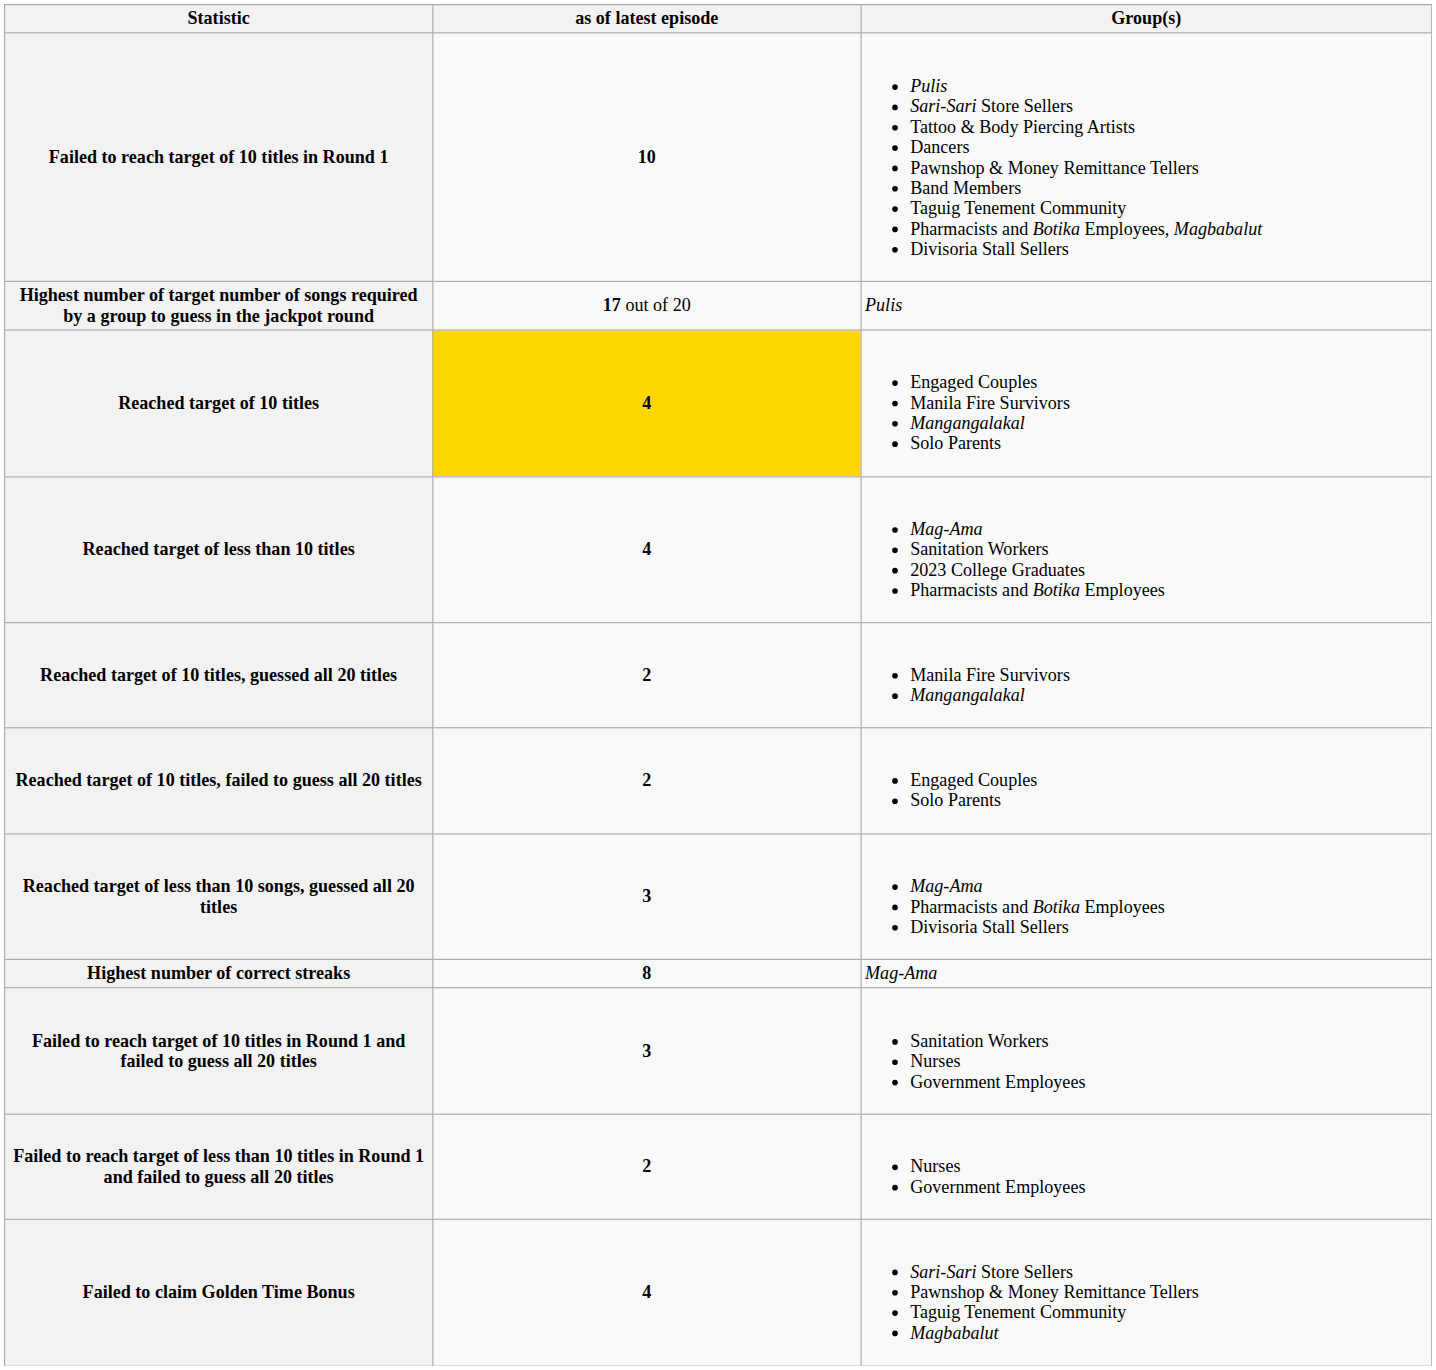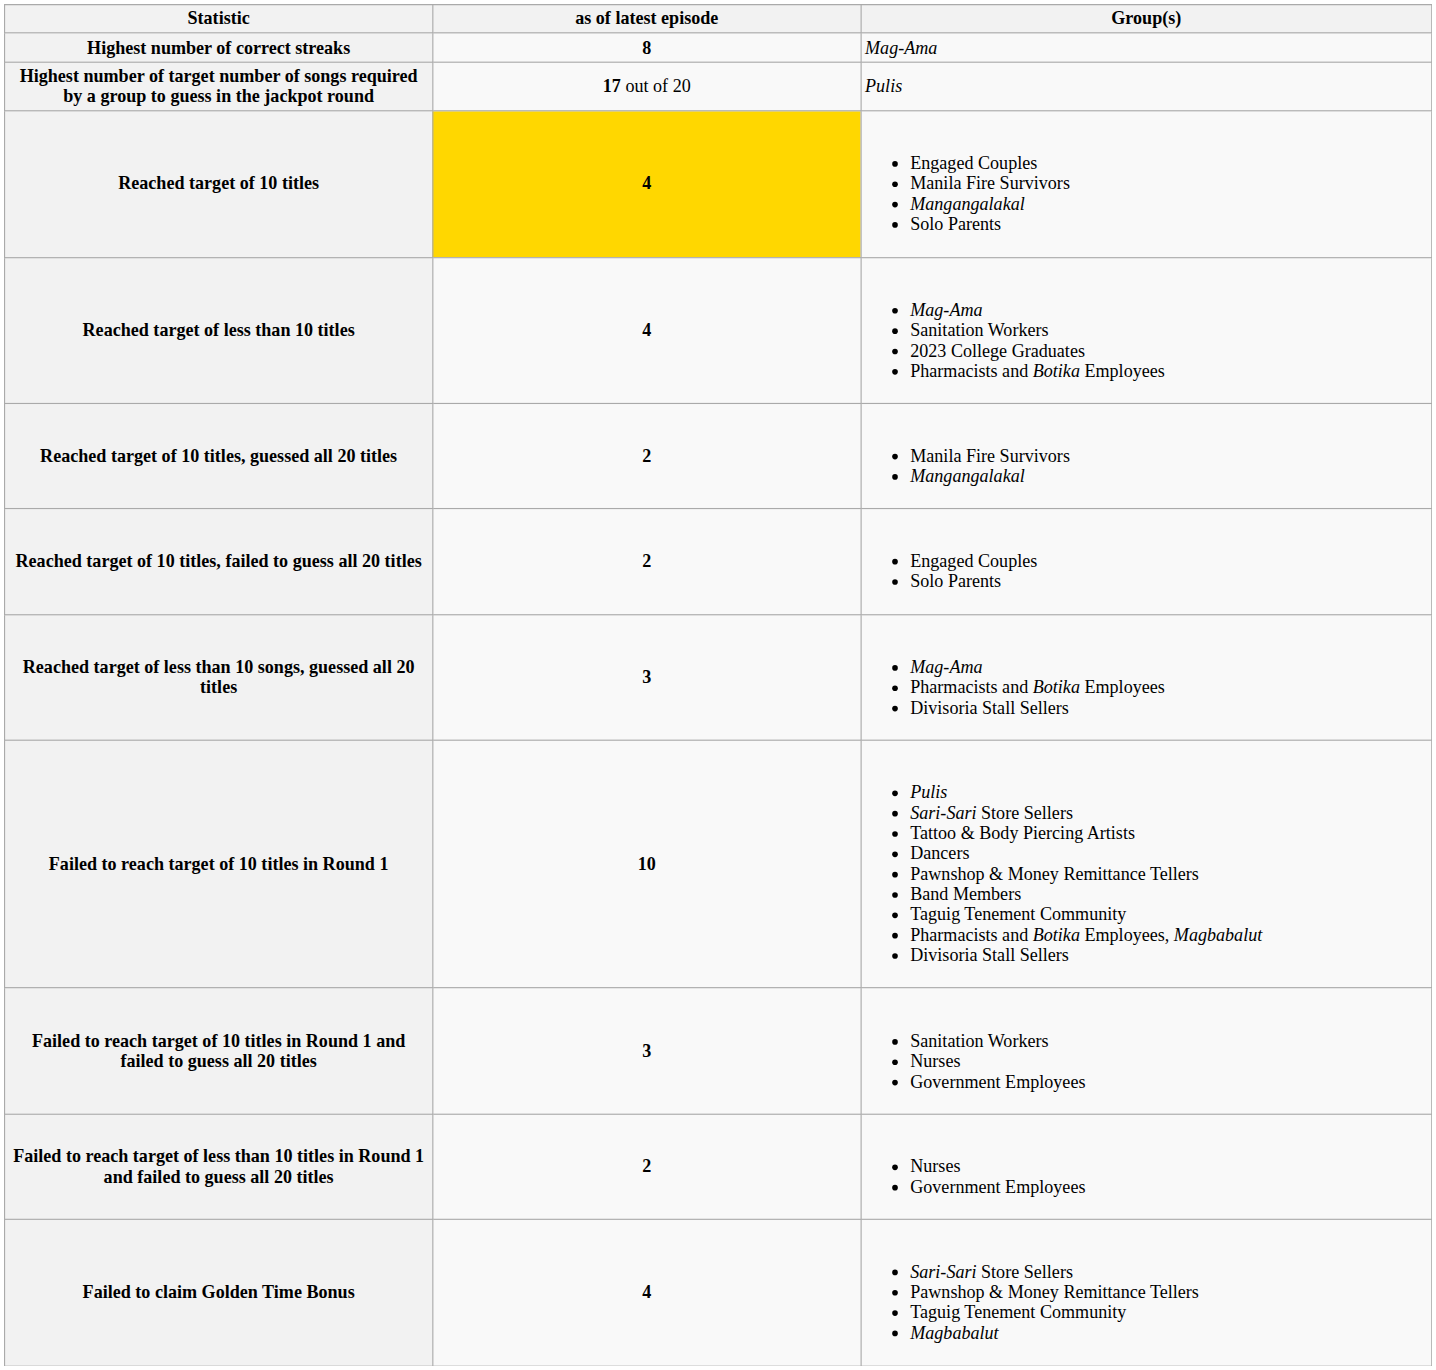rows swapped: Highest number of correct streaks <-> Failed to reach target of 10 titles in Round 1
